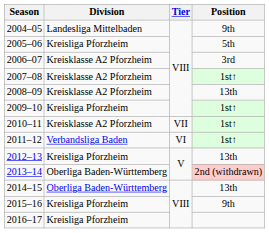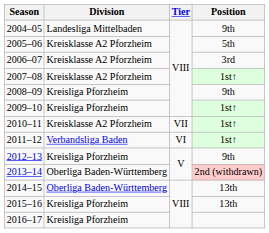2005–06 | Division: Kreisliga Pforzheim -> Kreisklasse A2 Pforzheim
2008–09 | Division: Kreisklasse A2 Pforzheim -> Kreisliga Pforzheim
2008–09 | Position: 13th -> 9th
2012–13 | Position: 13th -> 9th
2015–16 | Position: 9th -> 13th
